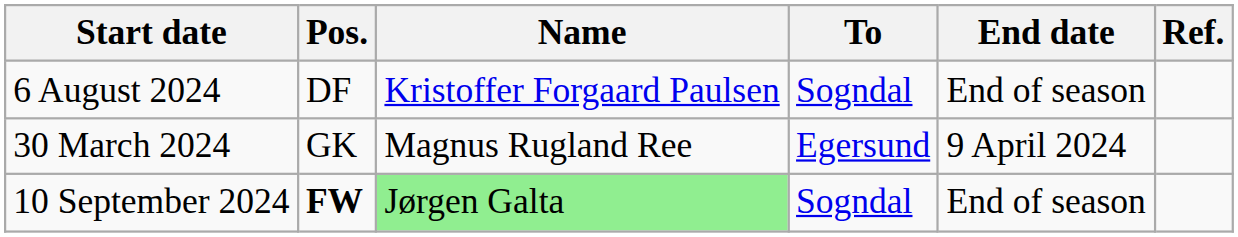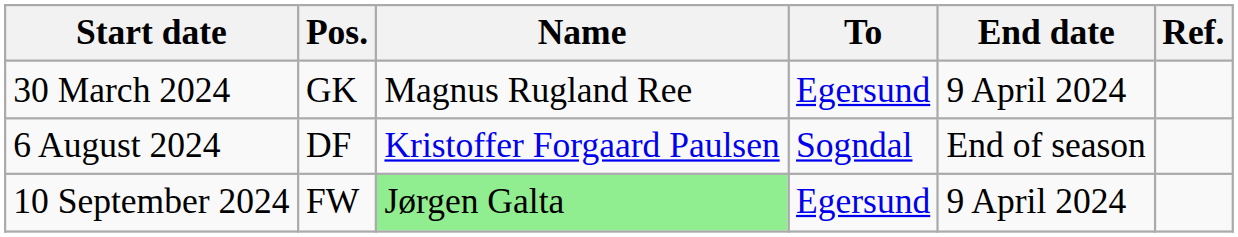rows swapped: 30 March 2024 <-> 6 August 2024
10 September 2024 | Pos.: bold -> normal
10 September 2024 | To: Sogndal -> Egersund
10 September 2024 | End date: End of season -> 9 April 2024
